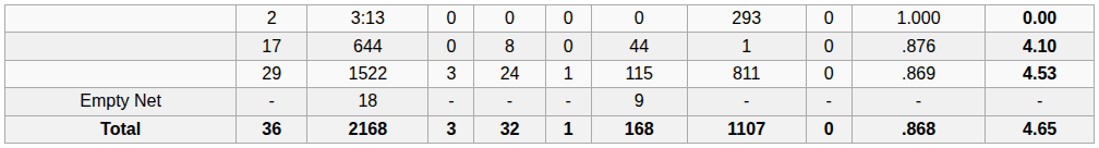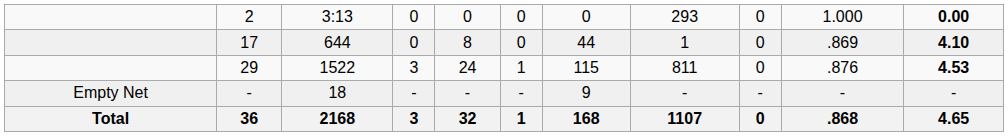17 | column 10: .876 -> .869
29 | column 10: .869 -> .876
